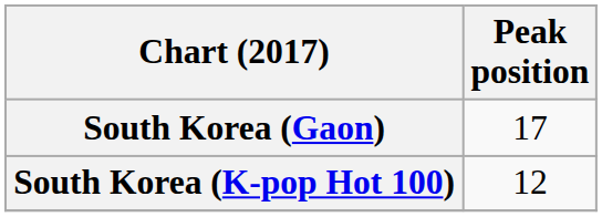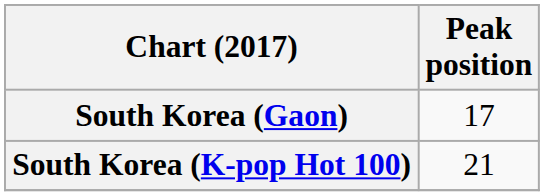South Korea (K-pop Hot 100) | Peak position: 12 -> 21
